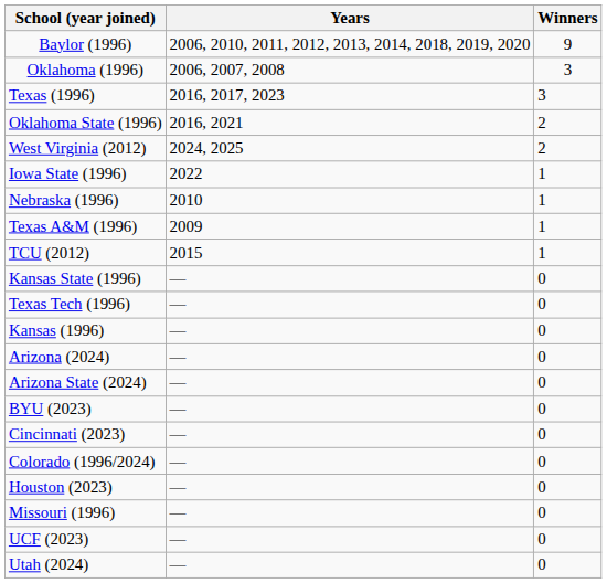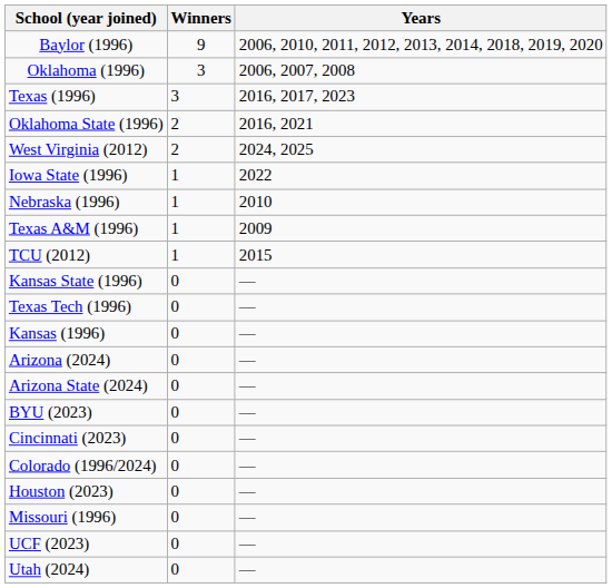columns swapped: Winners <-> Years
